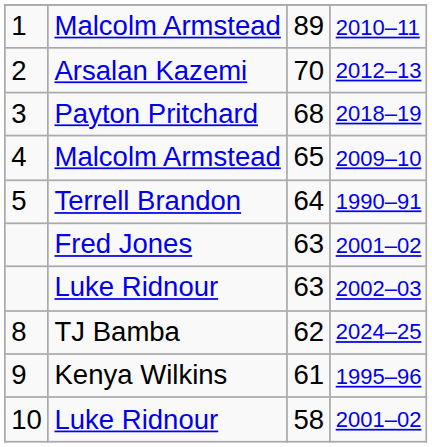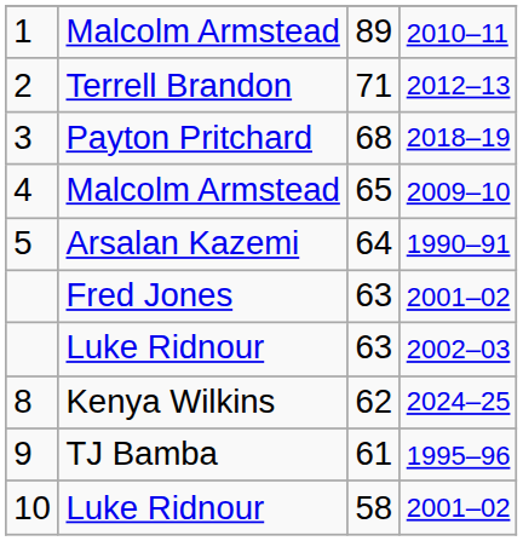2 | column 2: Arsalan Kazemi -> Terrell Brandon
2 | column 3: 70 -> 71
5 | column 2: Terrell Brandon -> Arsalan Kazemi
8 | column 2: TJ Bamba -> Kenya Wilkins
9 | column 2: Kenya Wilkins -> TJ Bamba
